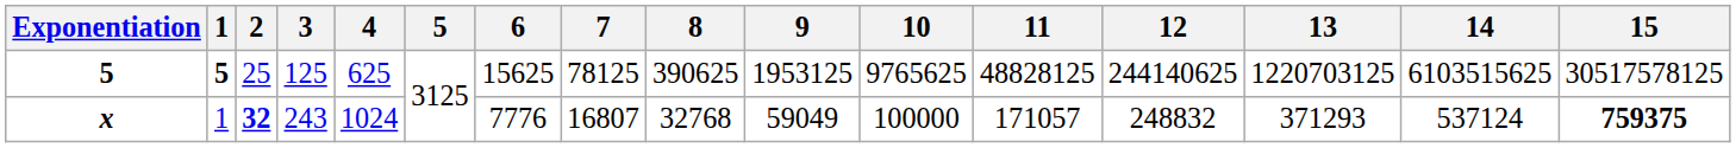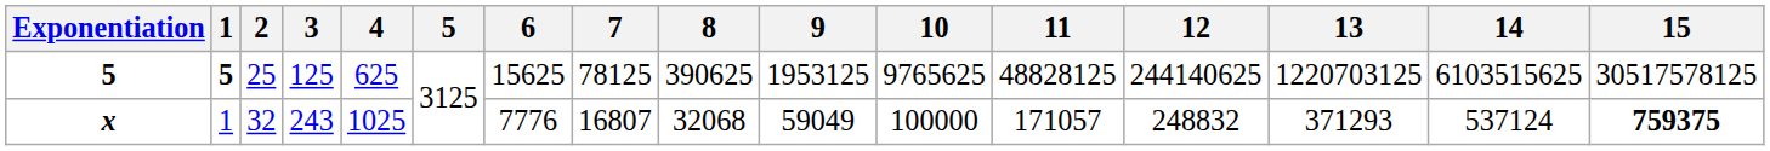x | 2: bold -> normal
x | 4: 1024 -> 1025
x | 8: 32768 -> 32068
